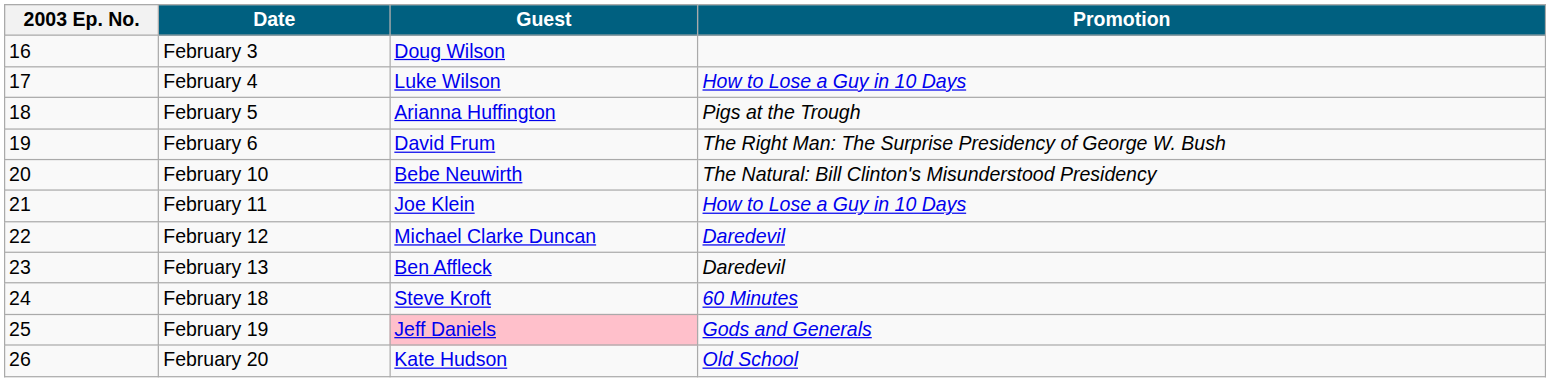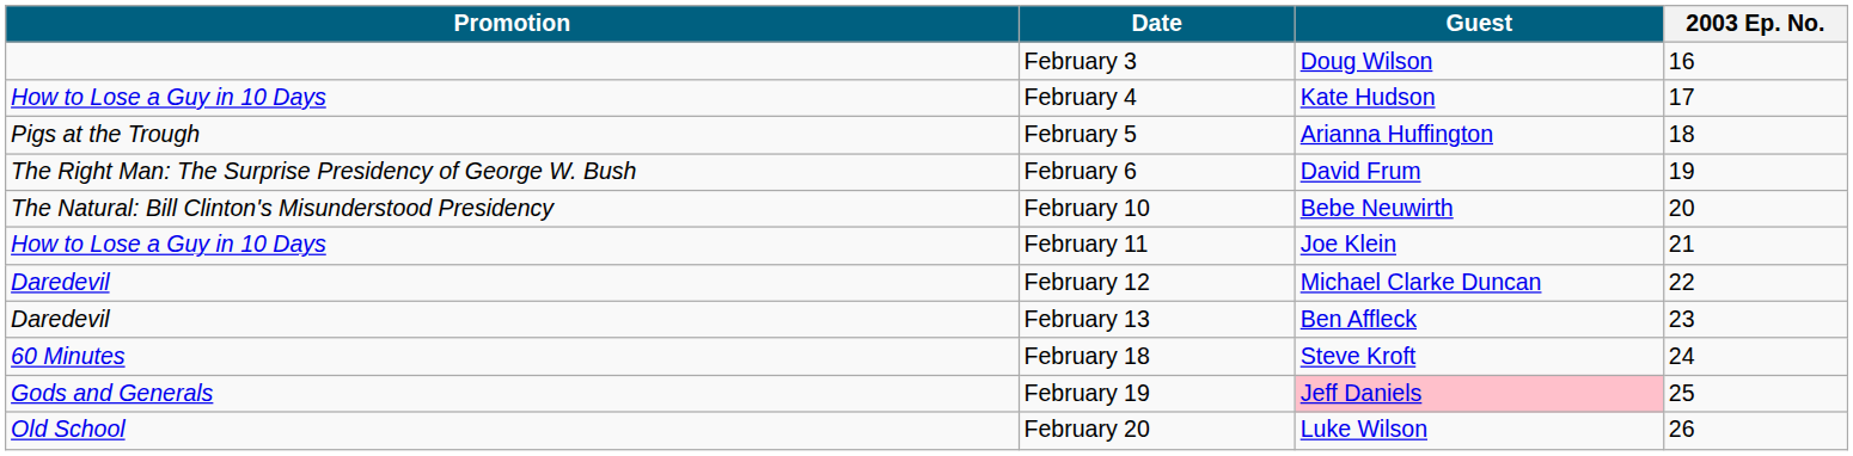columns swapped: 2003 Ep. No. <-> Promotion
February 4 | Guest: Luke Wilson -> Kate Hudson
February 20 | Guest: Kate Hudson -> Luke Wilson
